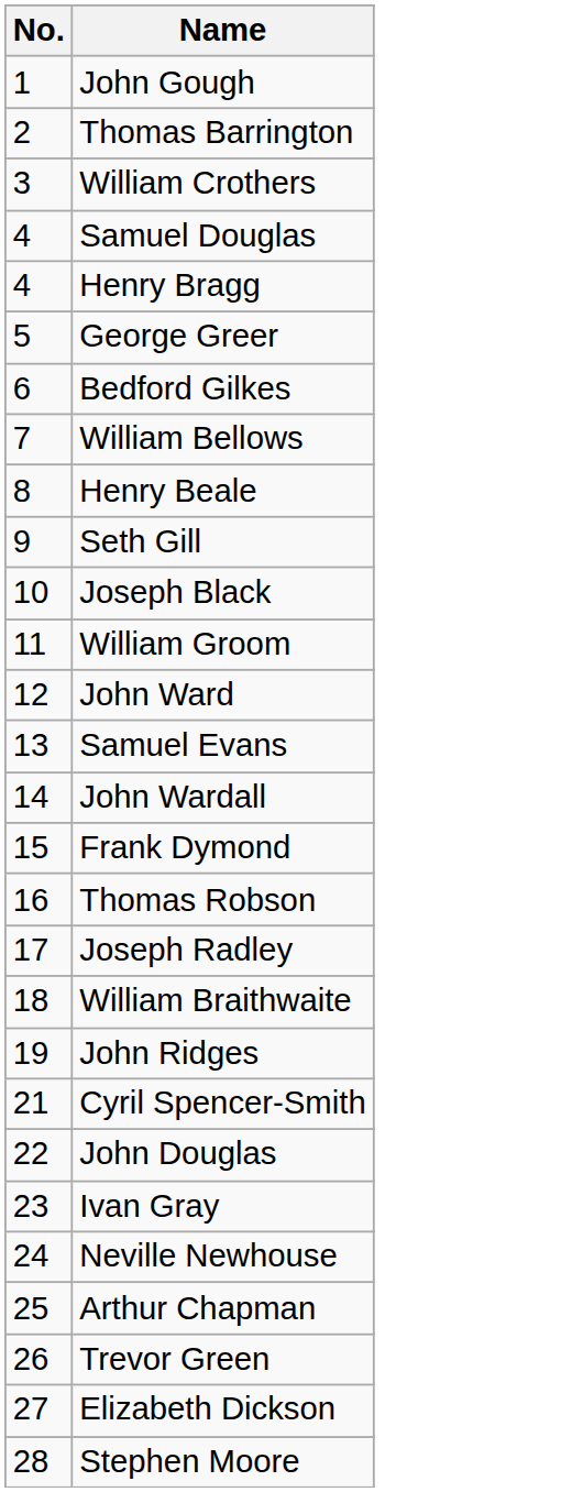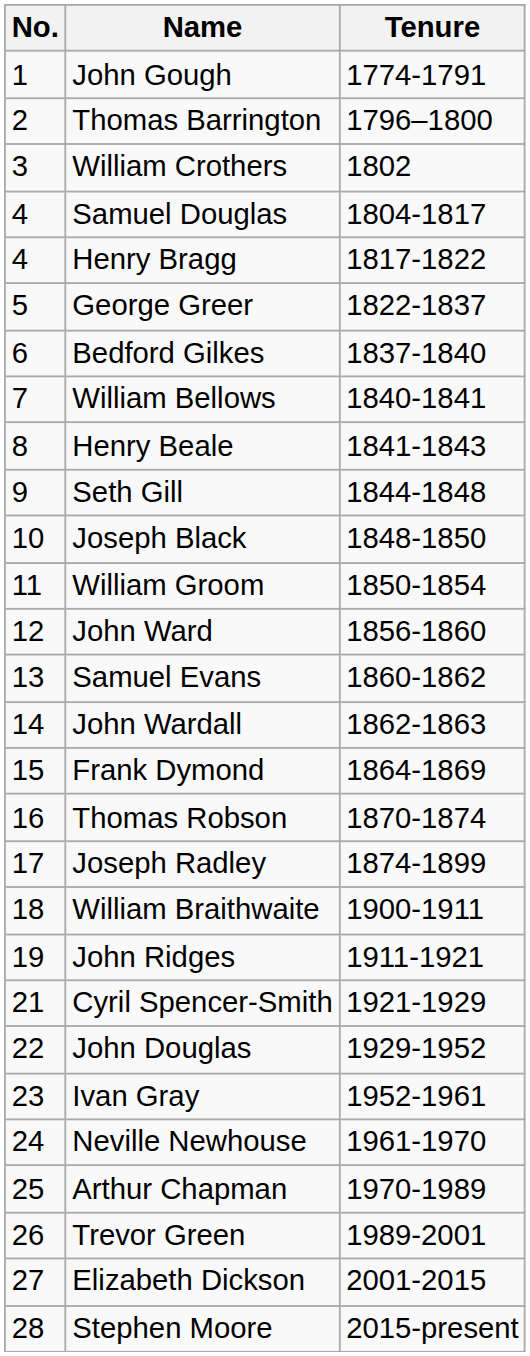+ column: Tenure | 1774-1791 | 1796–1800 | 1802 | 1804-1817 | 1817-1822 | 1822-1837 | 1837-1840 | 1840-1841 | 1841-1843 | 1844-1848 | 1848-1850 | 1850-1854 | 1856-1860 | 1860-1862 | 1862-1863 | 1864-1869 | 1870-1874 | 1874-1899 | 1900-1911 | 1911-1921 | 1921-1929 | 1929-1952 | 1952-1961 | 1961-1970 | 1970-1989 | 1989-2001 | 2001-2015 | 2015-present
